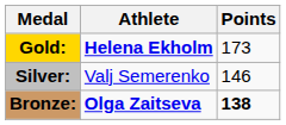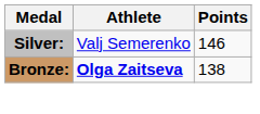- row: Gold: | Helena Ekholm | 173
Bronze: | Points: bold -> normal
